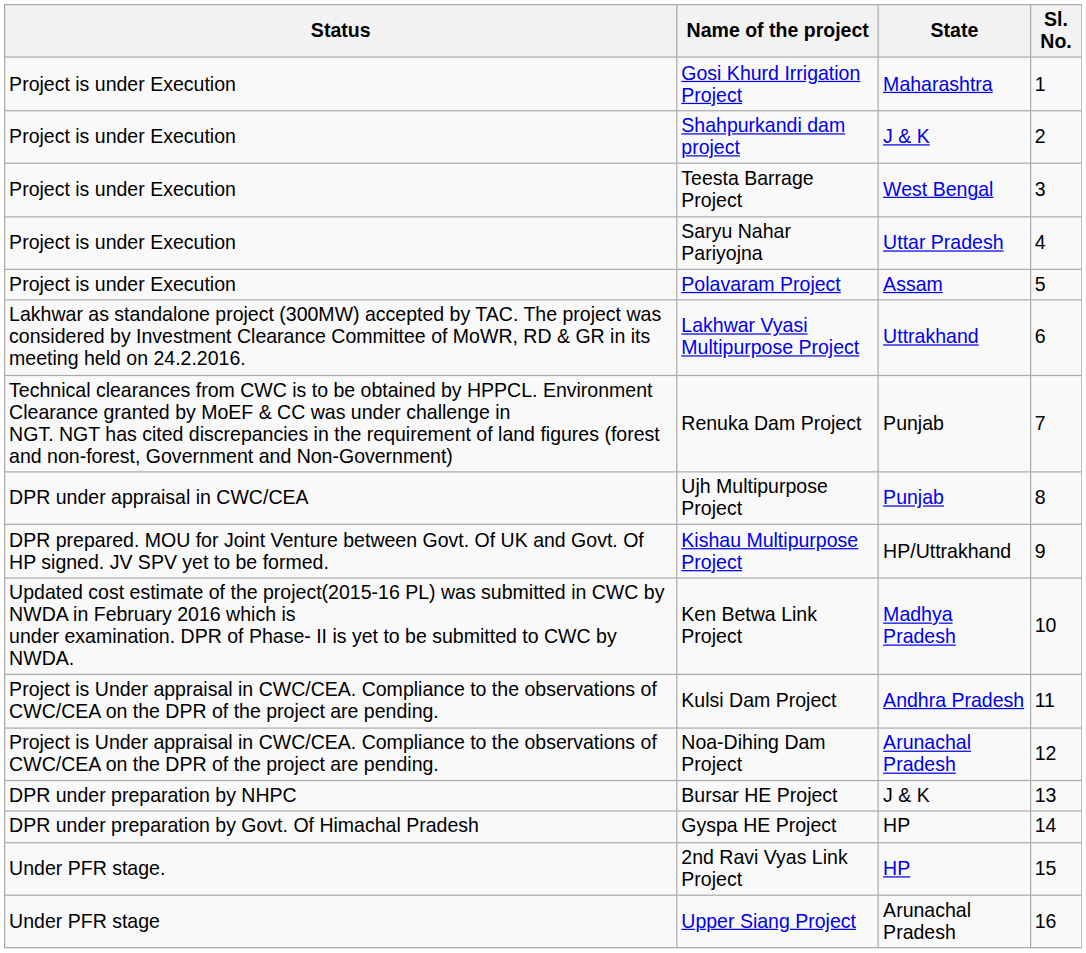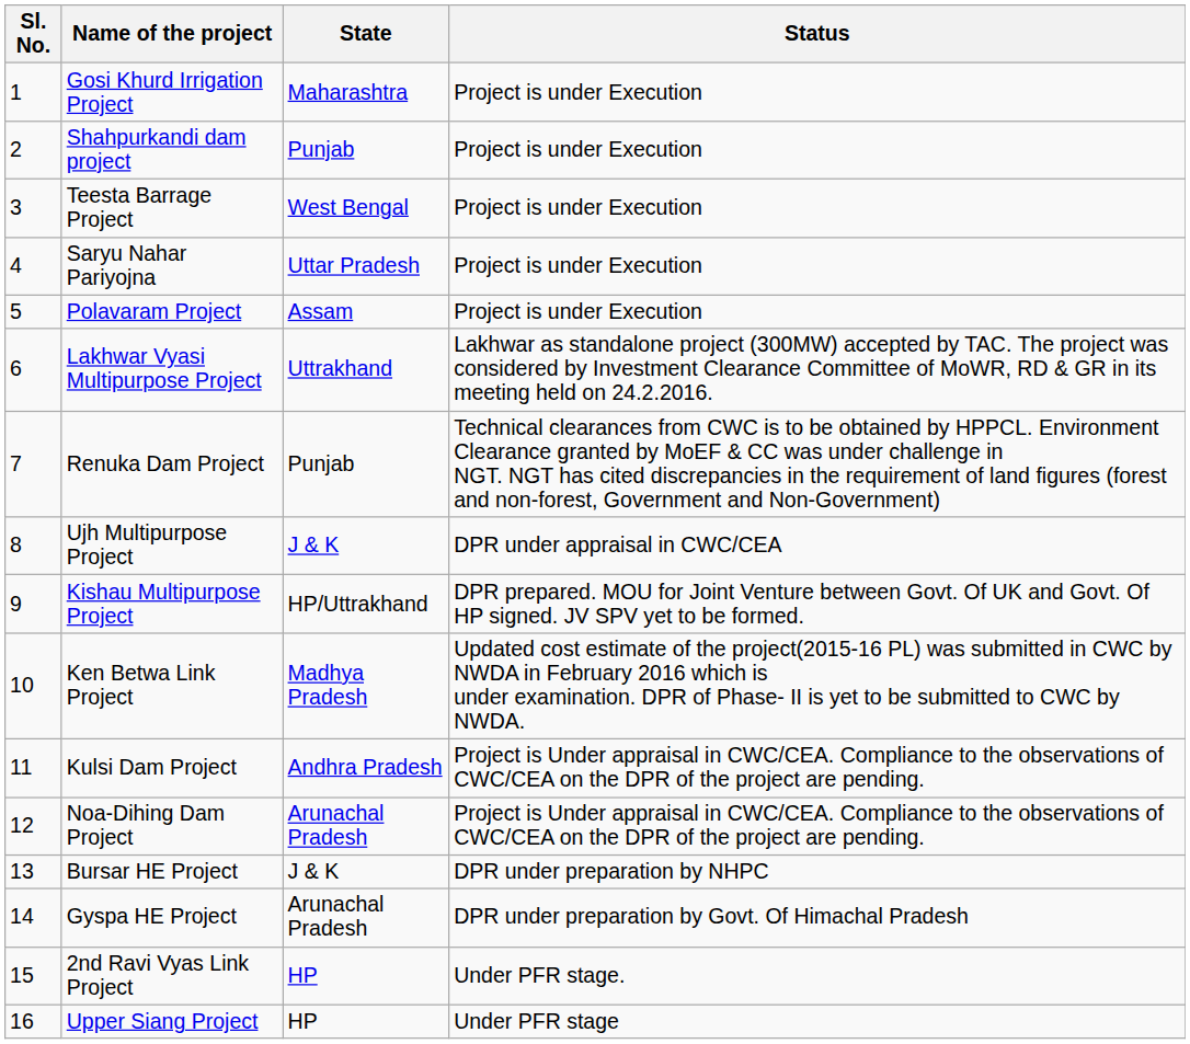columns swapped: Sl. No. <-> Status
Shahpurkandi dam project | State: J & K -> Punjab
Ujh Multipurpose Project | State: Punjab -> J & K
Gyspa HE Project | State: HP -> Arunachal Pradesh
Upper Siang Project | State: Arunachal Pradesh -> HP
